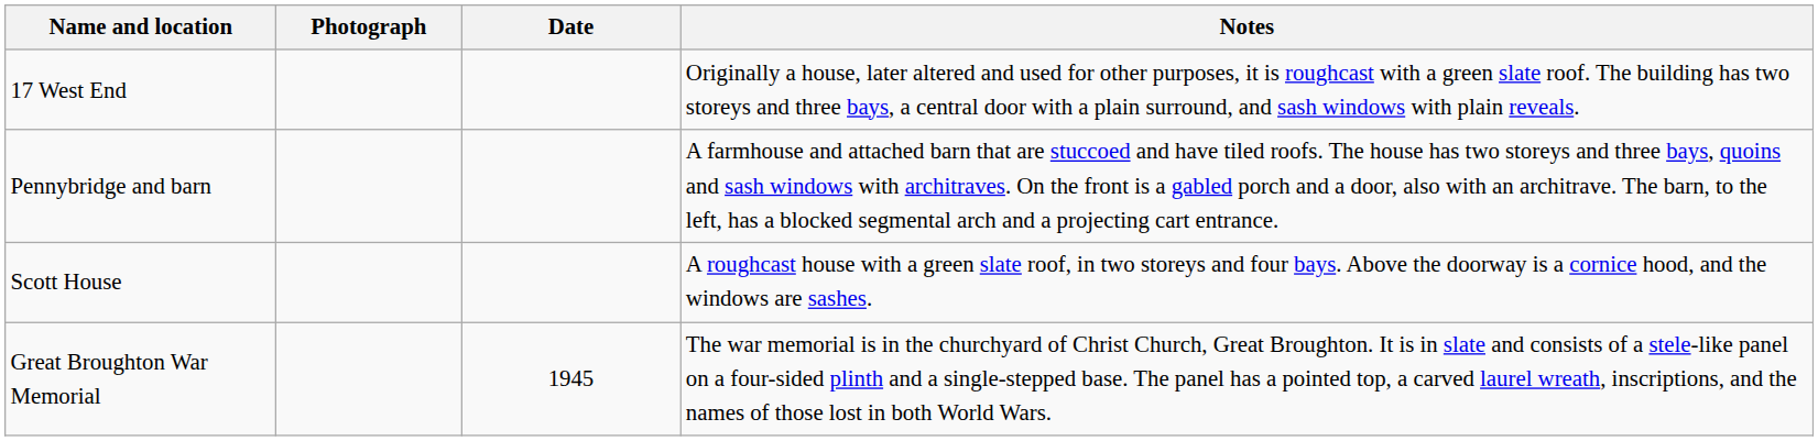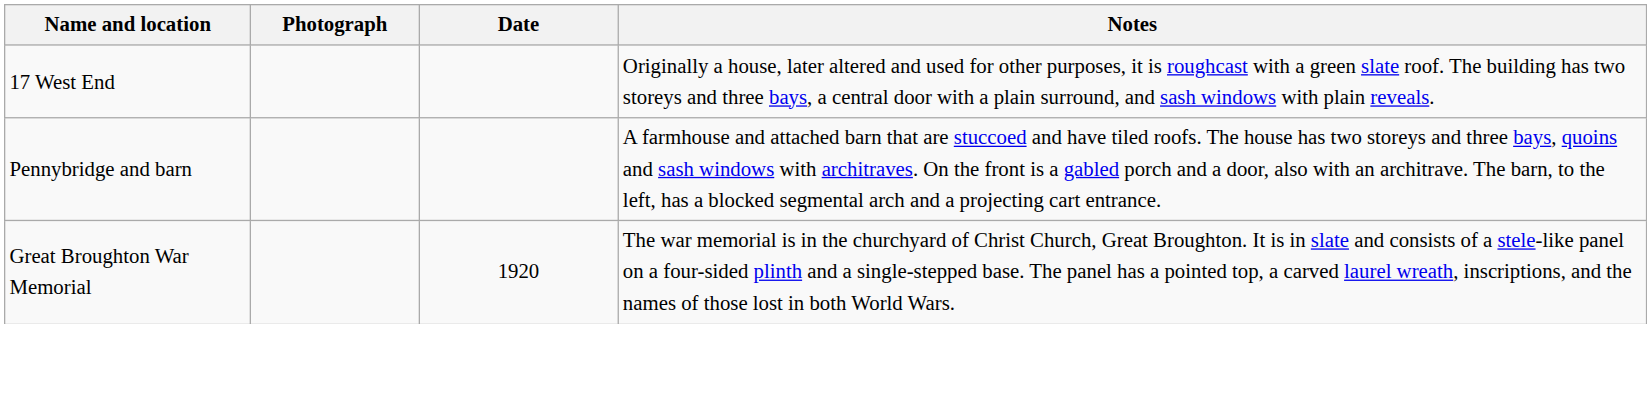- row: Scott House | A roughcast house with a green slate roof, in two storeys and four bays. Above the doorway is a cornice hood, and the windows are sashes.
Great Broughton War Memorial | Date: 1945 -> 1920
